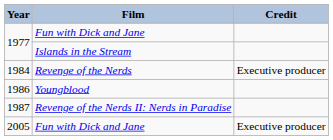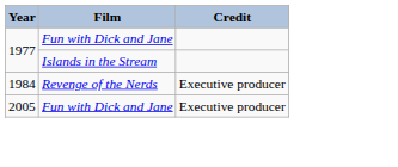- row: 1986 | Youngblood
- row: 1987 | Revenge of the Nerds II: Nerds in Paradise
